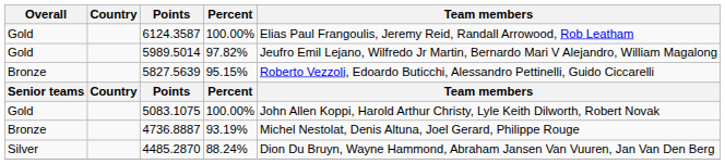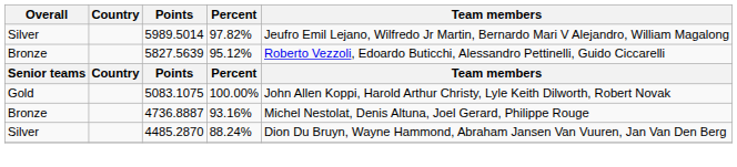- row: Gold | 6124.3587 | 100.00% | Elias Paul Frangoulis, Jeremy Reid, Randall Arrowood, Rob Leatham
5989.5014 | Overall: Gold -> Silver
5827.5639 | Percent: 95.15% -> 95.12%
4736.8887 | Percent: 93.19% -> 93.16%
